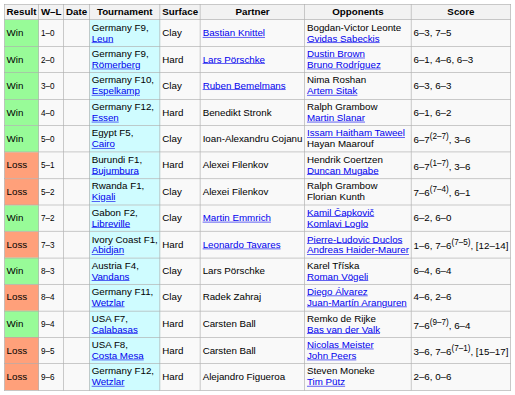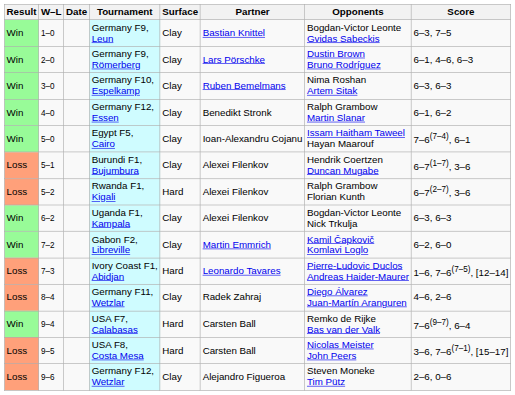Germany F9, Römerberg | Surface: Hard -> Clay
Germany F12, Essen | Surface: Hard -> Clay
Egypt F5, Cairo | Score: 6–7(2–7), 3–6 -> 7–6(7–4), 6–1
Burundi F1, Bujumbura | Surface: Hard -> Clay
Rwanda F1, Kigali | Surface: Clay -> Hard
Rwanda F1, Kigali | Score: 7–6(7–4), 6–1 -> 6–7(2–7), 3–6
+ row: Win | 6–2 | Uganda F1, Kampala | Clay | Alexei Filenkov | Bogdan-Victor Leonte Nick Trkulja | 6–3, 6–3
- row: Win | 8–3 | Austria F4, Vandans | Clay | Lars Pörschke | Karel Tříska Roman Vögeli | 6–4, 6–4
Germany F12, Wetzlar | Surface: Hard -> Clay
